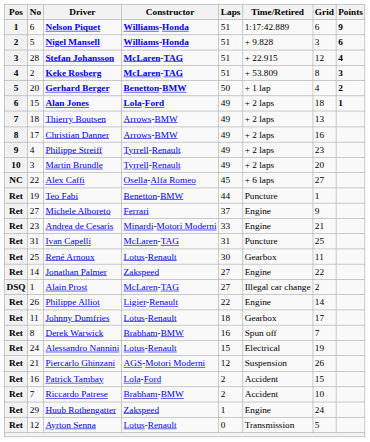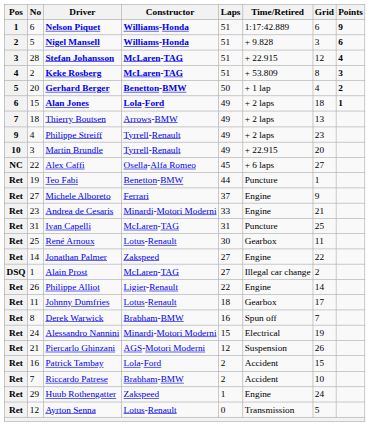- row: 8 | 17 | Christian Danner | Arrows-BMW | 49 | + 2 laps | 16
Martin Brundle | Time/Retired: + 2 laps -> + 22.915
Alessandro Nannini | Constructor: Lotus-Renault -> Minardi-Motori Moderni
